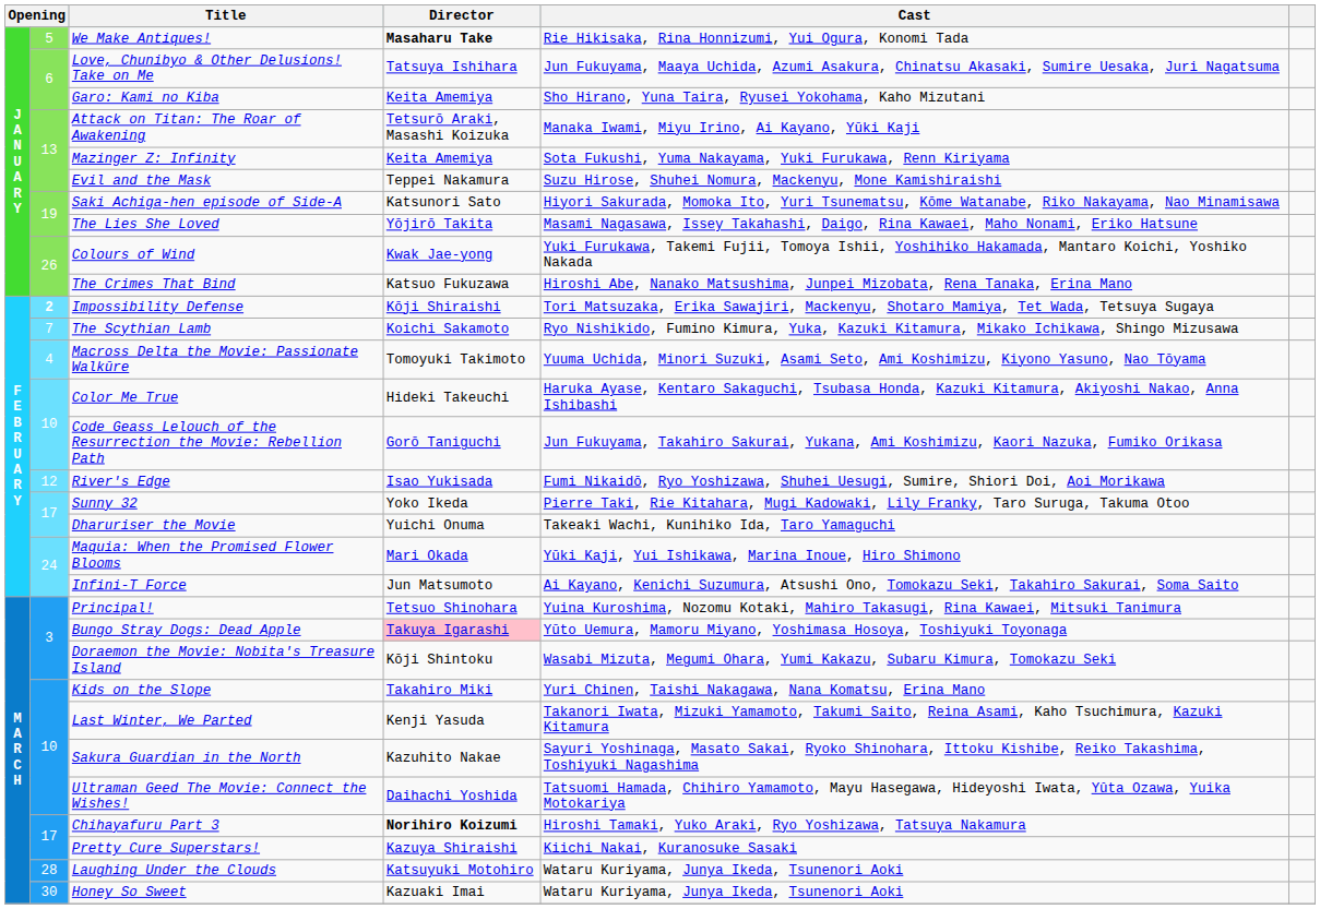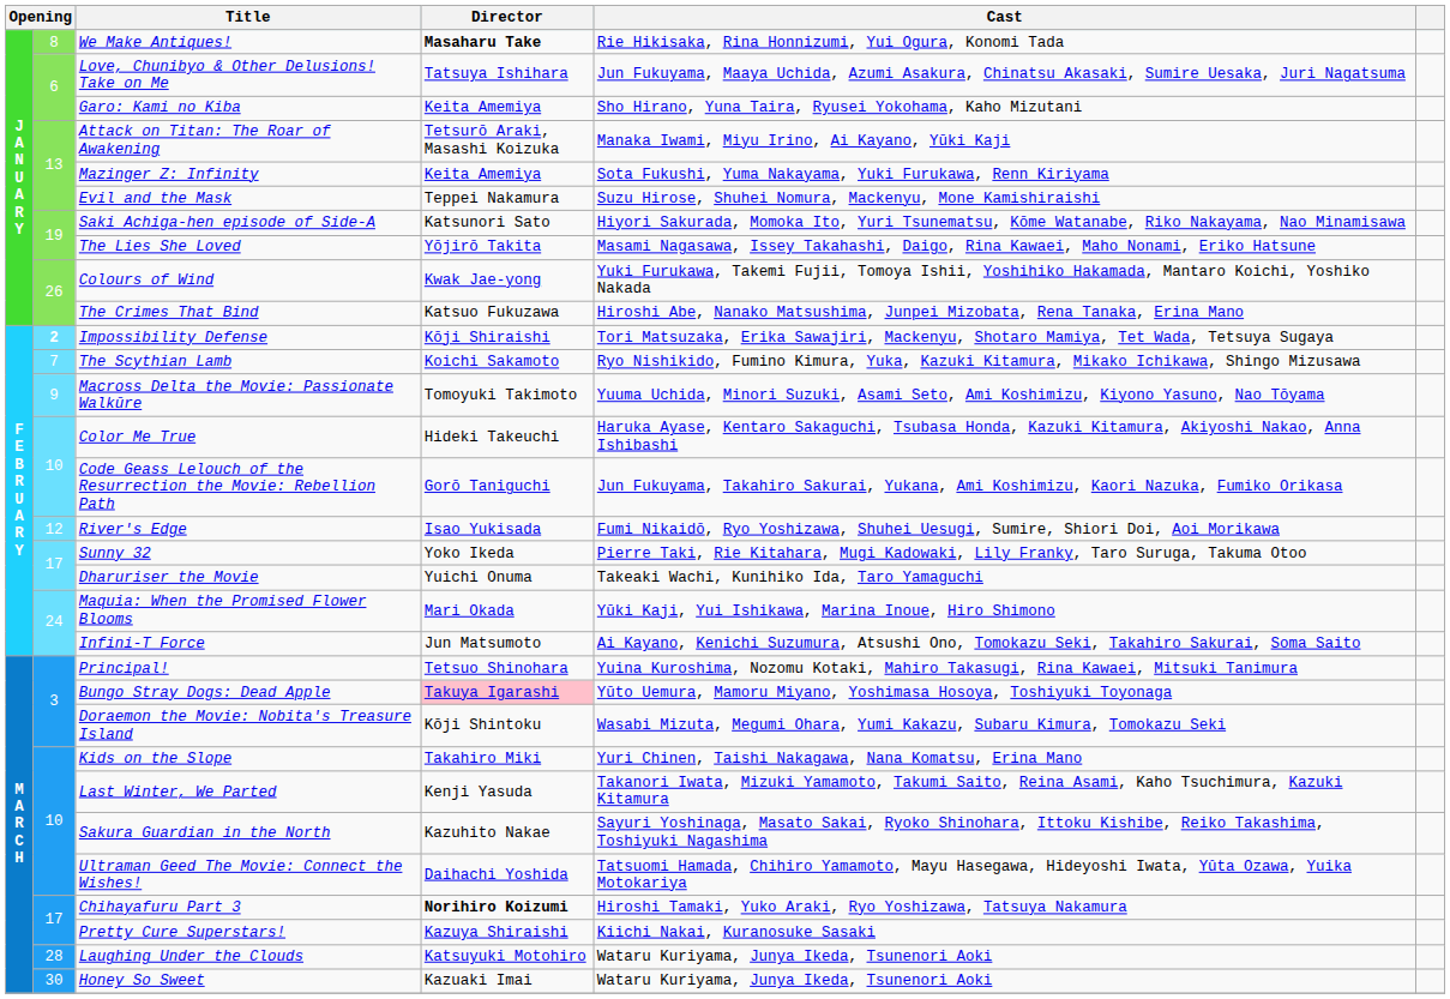We Make Antiques! | column 2: 5 -> 8
Macross Delta the Movie: Passionate Walkūre | column 2: 4 -> 9
